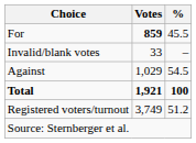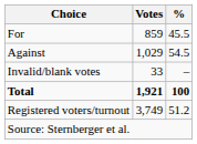For | Votes: bold -> normal
rows swapped: Against <-> Invalid/blank votes
